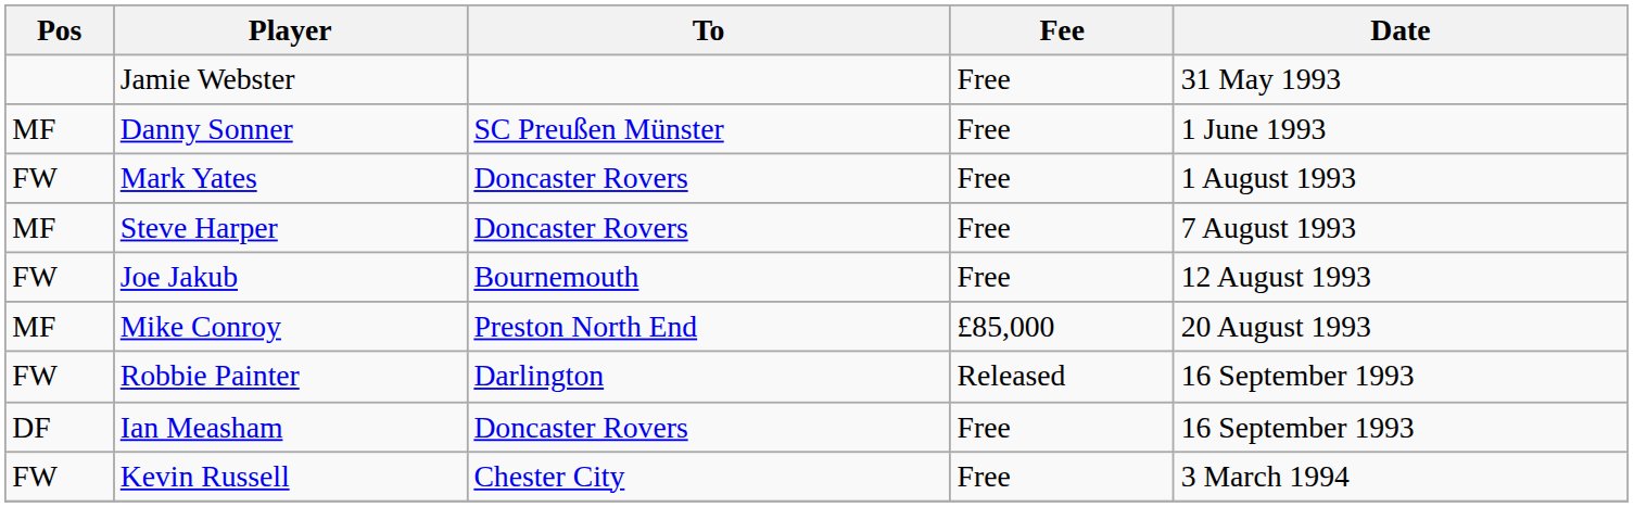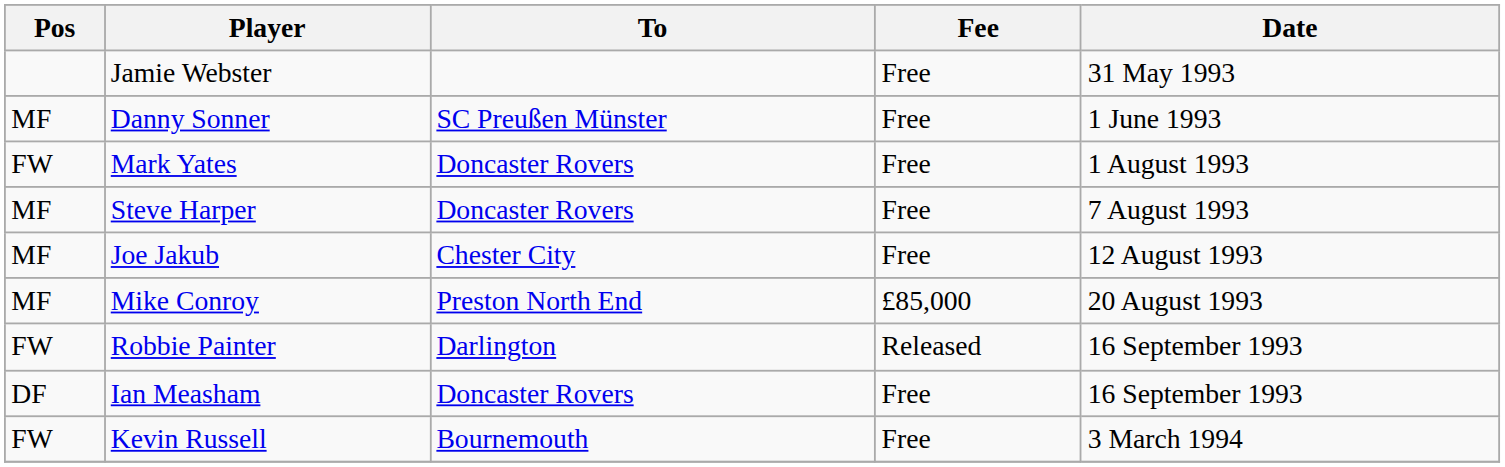Joe Jakub | Pos: FW -> MF
Joe Jakub | To: Bournemouth -> Chester City
Kevin Russell | To: Chester City -> Bournemouth
